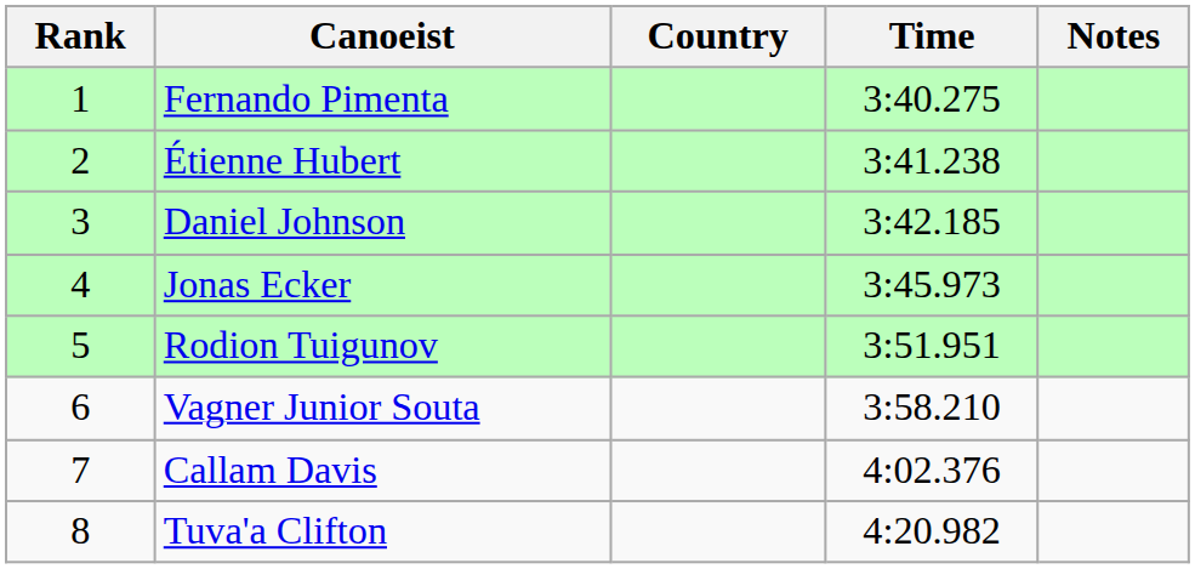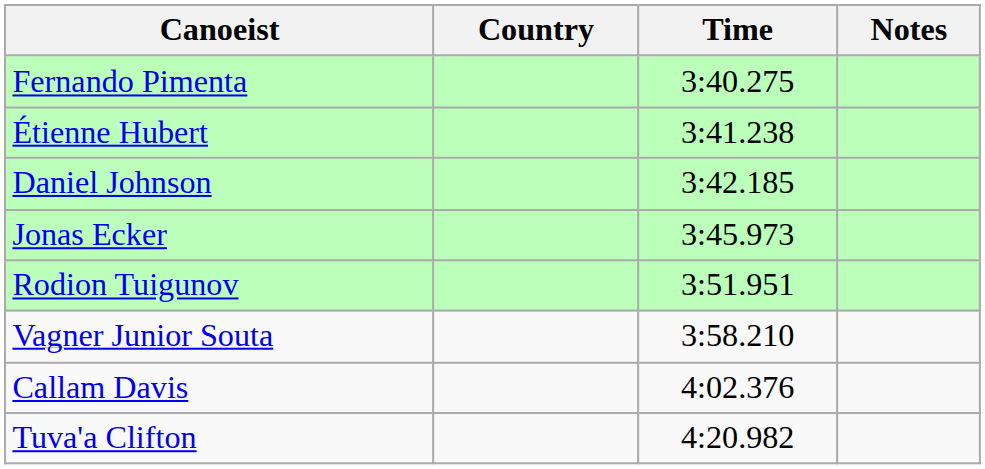- column: Rank | 1 | 2 | 3 | 4 | 5 | 6 | 7 | 8
